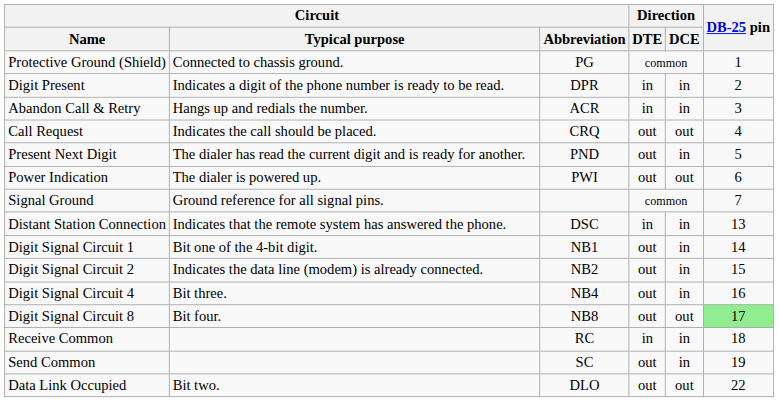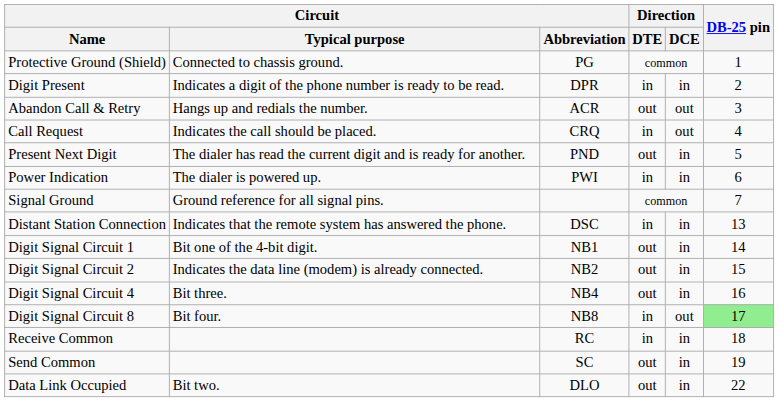Abandon Call & Retry | Direction / DTE: in -> out
Abandon Call & Retry | Direction / DCE: in -> out
Call Request | Direction / DTE: out -> in
Power Indication | Direction / DTE: out -> in
Power Indication | Direction / DCE: out -> in
Digit Signal Circuit 8 | Direction / DTE: out -> in
Data Link Occupied | Direction / DCE: out -> in
